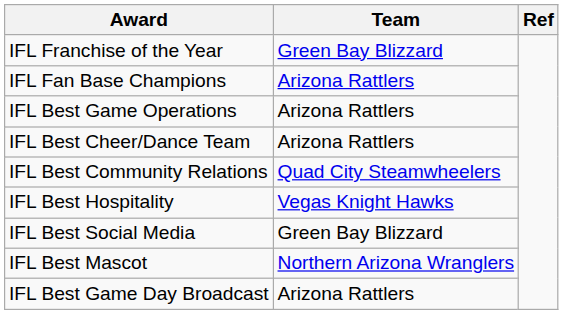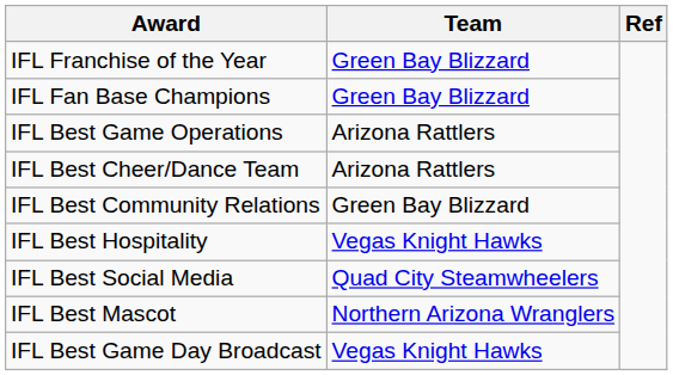IFL Fan Base Champions | Team: Arizona Rattlers -> Green Bay Blizzard
IFL Best Community Relations | Team: Quad City Steamwheelers -> Green Bay Blizzard
IFL Best Social Media | Team: Green Bay Blizzard -> Quad City Steamwheelers
IFL Best Game Day Broadcast | Team: Arizona Rattlers -> Vegas Knight Hawks
